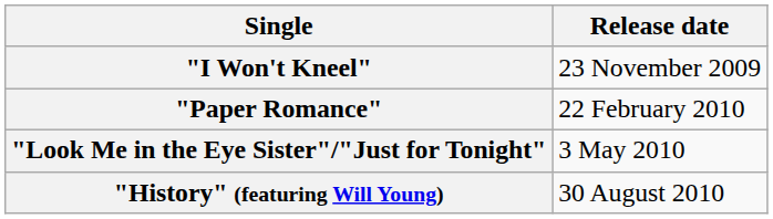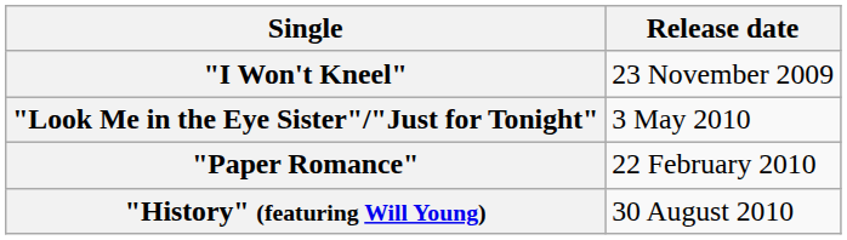rows swapped: "Paper Romance" <-> "Look Me in the Eye Sister"/"Just for Tonight"
